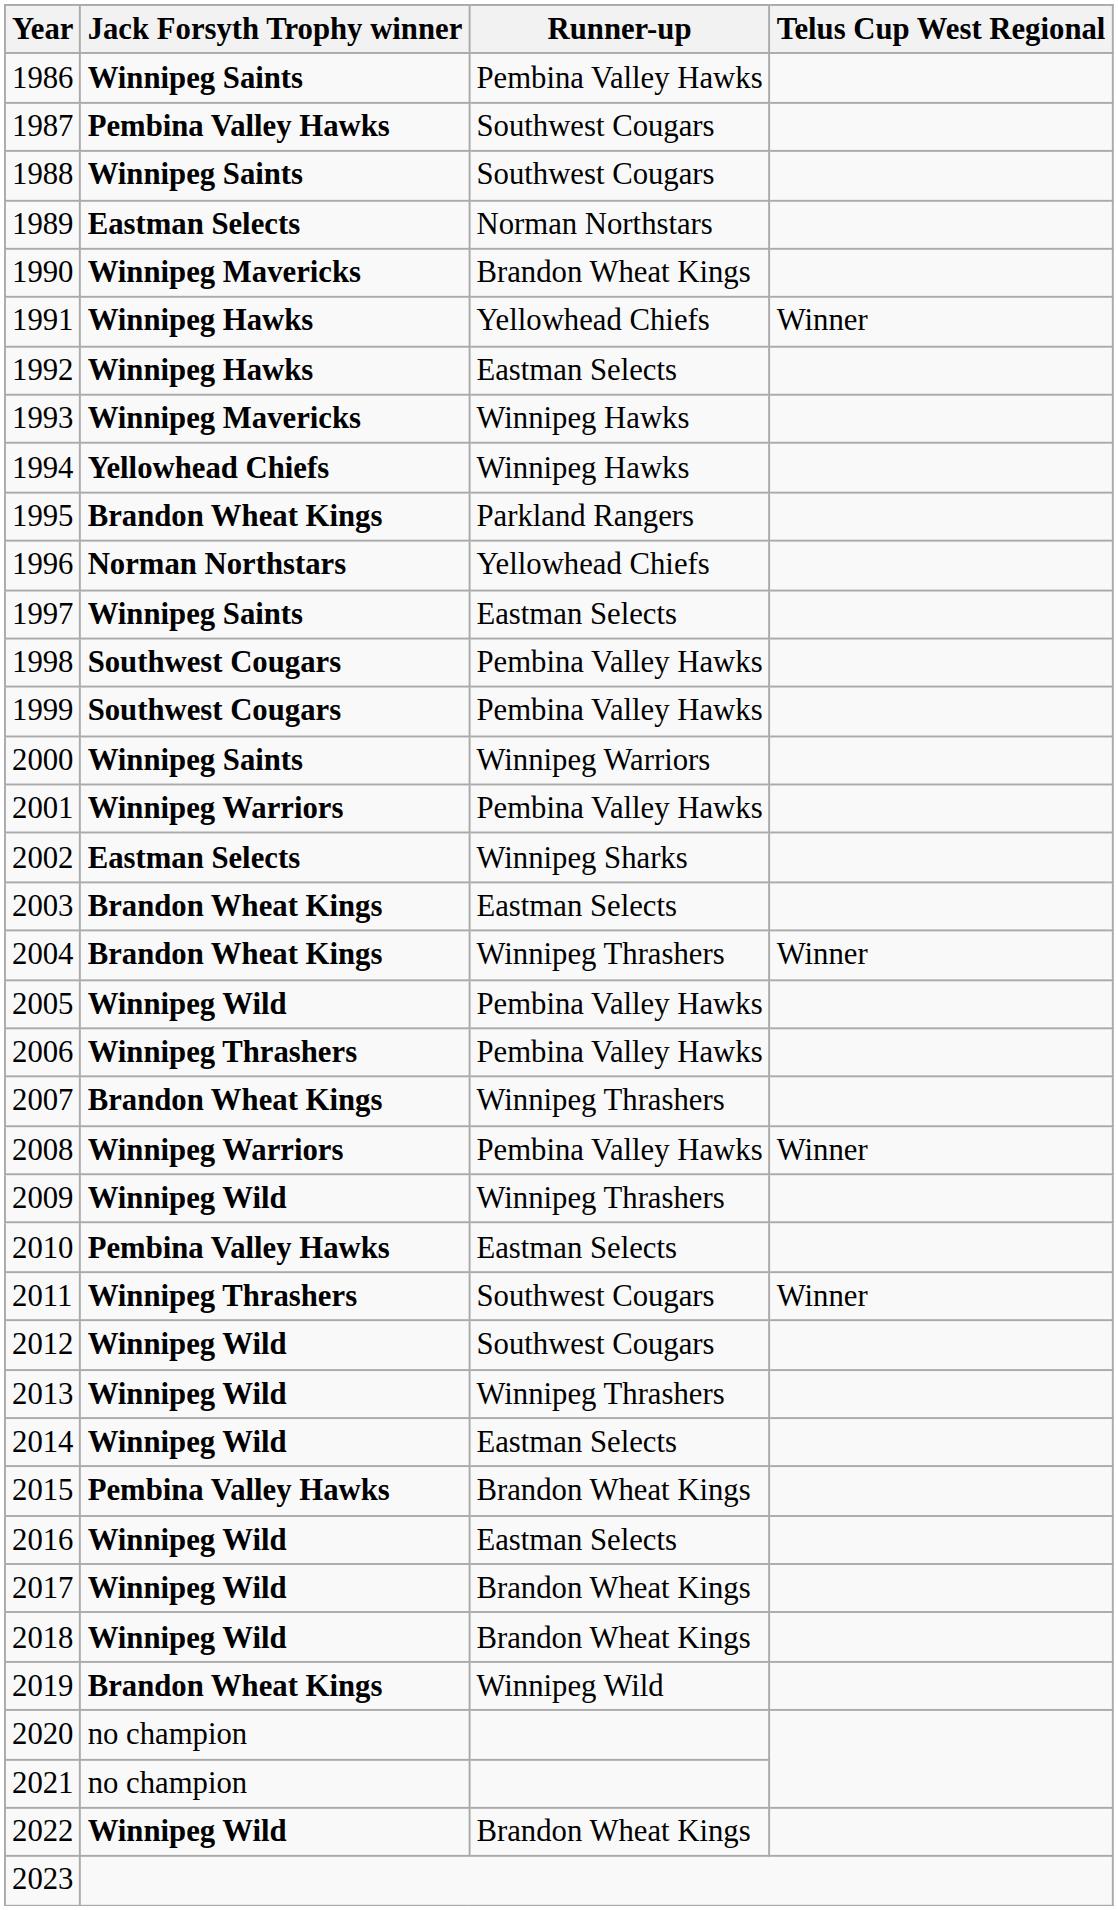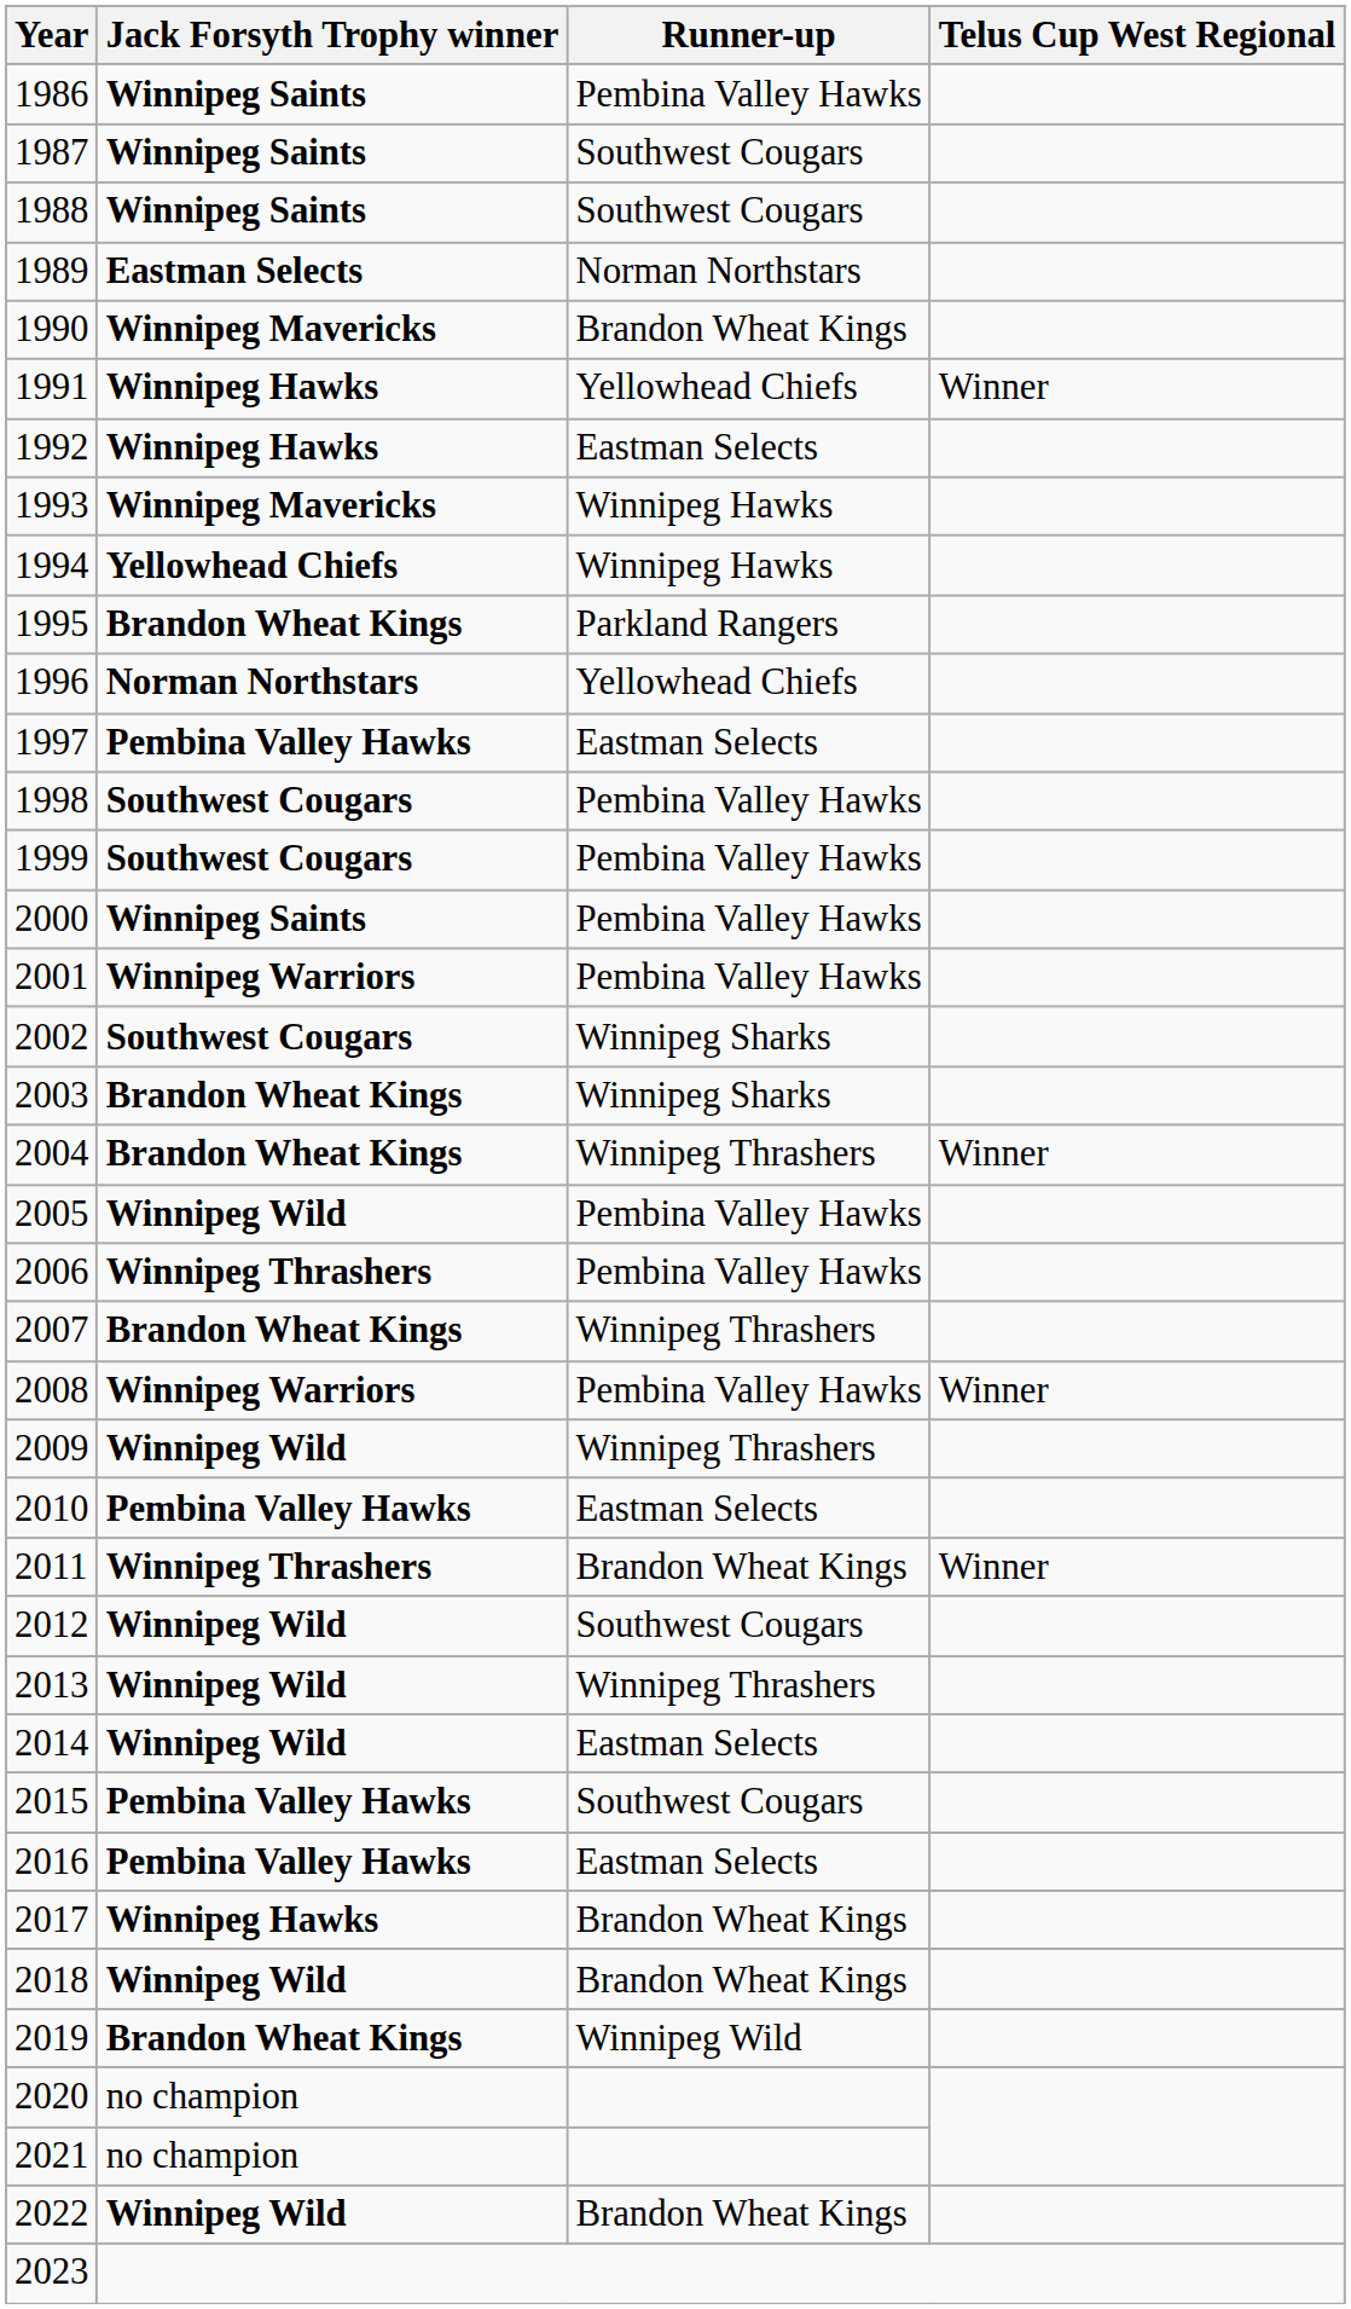1987 | Jack Forsyth Trophy winner: Pembina Valley Hawks -> Winnipeg Saints
1997 | Jack Forsyth Trophy winner: Winnipeg Saints -> Pembina Valley Hawks
2000 | Runner-up: Winnipeg Warriors -> Pembina Valley Hawks
2002 | Jack Forsyth Trophy winner: Eastman Selects -> Southwest Cougars
2003 | Runner-up: Eastman Selects -> Winnipeg Sharks
2011 | Runner-up: Southwest Cougars -> Brandon Wheat Kings
2015 | Runner-up: Brandon Wheat Kings -> Southwest Cougars
2016 | Jack Forsyth Trophy winner: Winnipeg Wild -> Pembina Valley Hawks
2017 | Jack Forsyth Trophy winner: Winnipeg Wild -> Winnipeg Hawks
